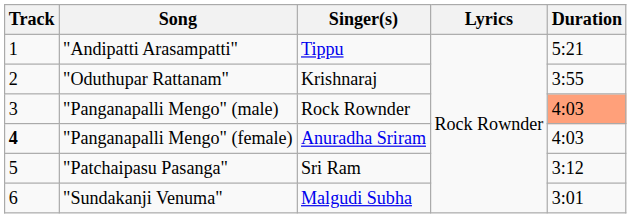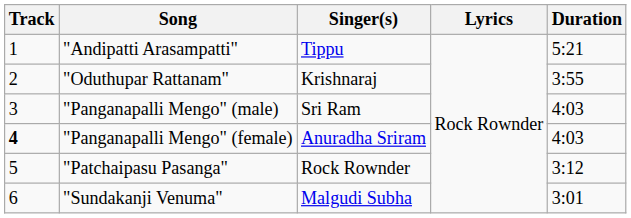"Panganapalli Mengo" (male) | Singer(s): Rock Rownder -> Sri Ram
"Panganapalli Mengo" (male) | Duration: lightsalmon background -> no background
"Patchaipasu Pasanga" | Singer(s): Sri Ram -> Rock Rownder
